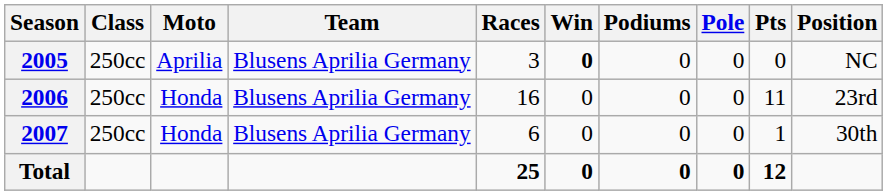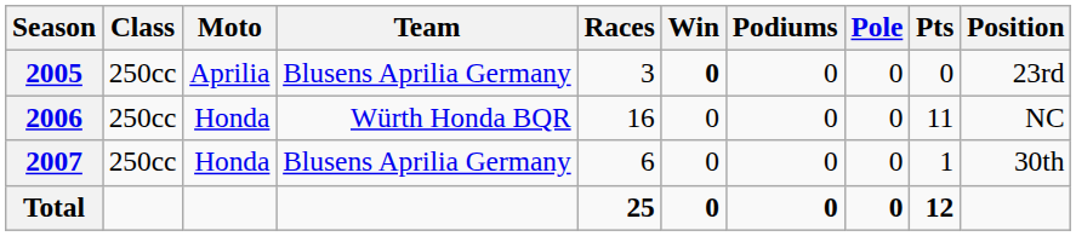2005 | Position: NC -> 23rd
2006 | Team: Blusens Aprilia Germany -> Würth Honda BQR
2006 | Position: 23rd -> NC
